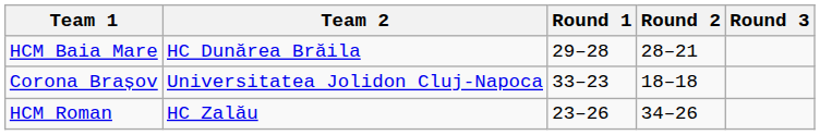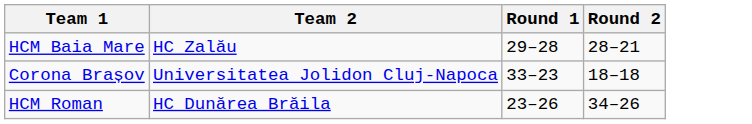- column: Round 3
HCM Baia Mare | Team 2: HC Dunărea Brăila -> HC Zalău
HCM Roman | Team 2: HC Zalău -> HC Dunărea Brăila
